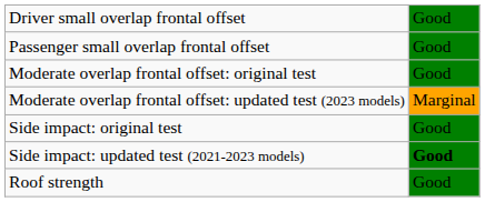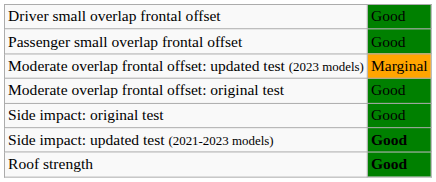rows swapped: Moderate overlap frontal offset: original test <-> Moderate overlap frontal offset: updated test (2023 models)
Roof strength | column 2: normal -> bold
